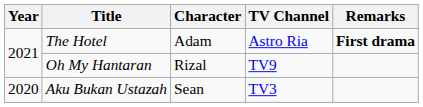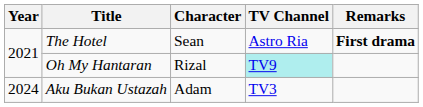The Hotel | Character: Adam -> Sean
Oh My Hantaran | TV Channel: no background -> paleturquoise background
Aku Bukan Ustazah | Year: 2020 -> 2024
Aku Bukan Ustazah | Character: Sean -> Adam
